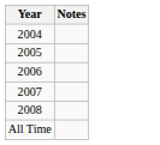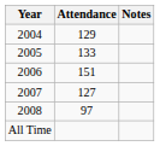+ column: Attendance | 129 | 133 | 151 | 127 | 97
